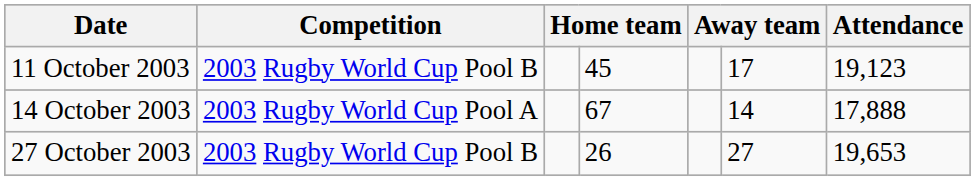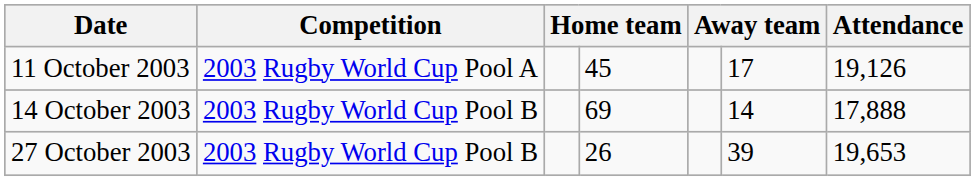11 October 2003 | Competition: 2003 Rugby World Cup Pool B -> 2003 Rugby World Cup Pool A
11 October 2003 | Attendance: 19,123 -> 19,126
14 October 2003 | Competition: 2003 Rugby World Cup Pool A -> 2003 Rugby World Cup Pool B
14 October 2003 | column 4: 67 -> 69
27 October 2003 | column 6: 27 -> 39
